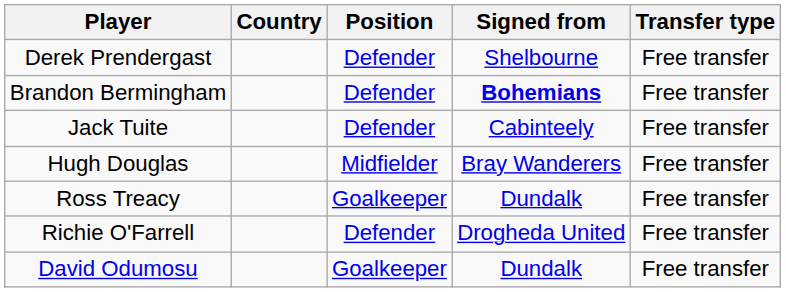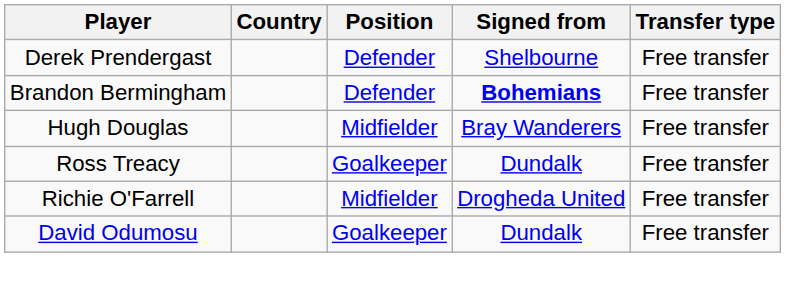- row: Jack Tuite | Defender | Cabinteely | Free transfer
Richie O'Farrell | Position: Defender -> Midfielder
